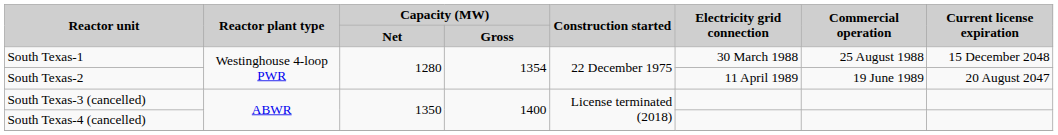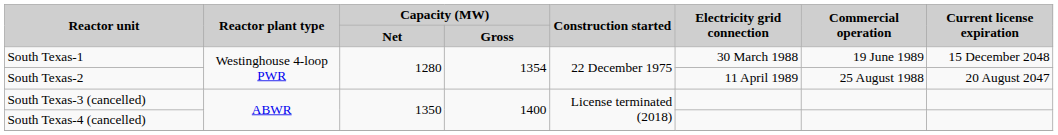South Texas-1 | Commercial operation: 25 August 1988 -> 19 June 1989
South Texas-2 | Commercial operation: 19 June 1989 -> 25 August 1988
